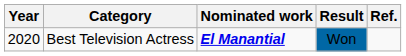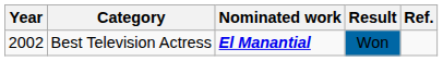Best Television Actress | Year: 2020 -> 2002
